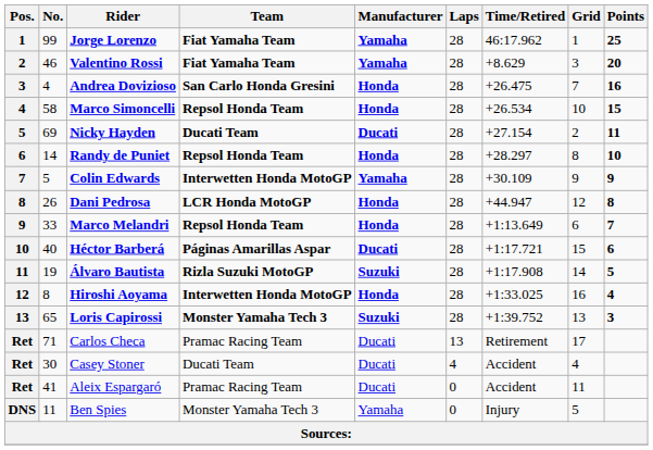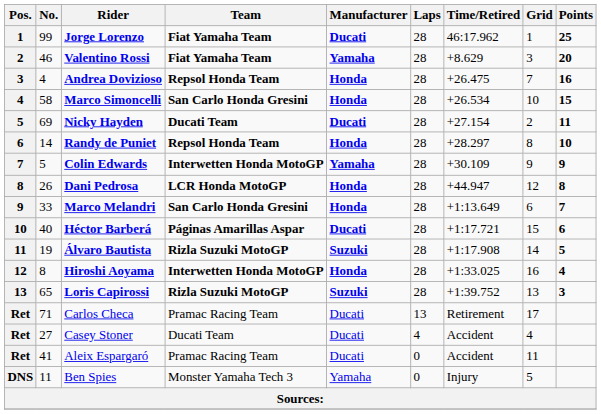Jorge Lorenzo | Manufacturer: Yamaha -> Ducati
Andrea Dovizioso | Team: San Carlo Honda Gresini -> Repsol Honda Team
Marco Simoncelli | Team: Repsol Honda Team -> San Carlo Honda Gresini
Marco Melandri | Team: Repsol Honda Team -> San Carlo Honda Gresini
Loris Capirossi | Team: Monster Yamaha Tech 3 -> Rizla Suzuki MotoGP
Casey Stoner | No.: 30 -> 27
